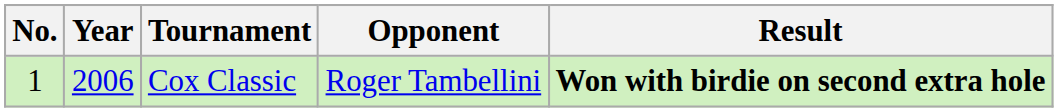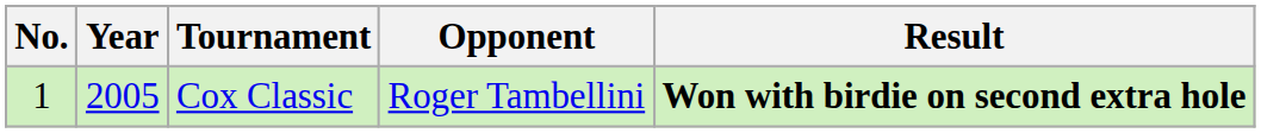Cox Classic | Year: 2006 -> 2005
